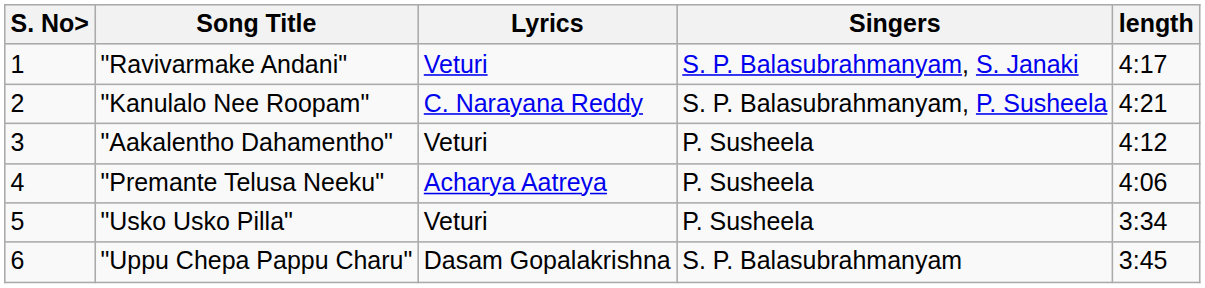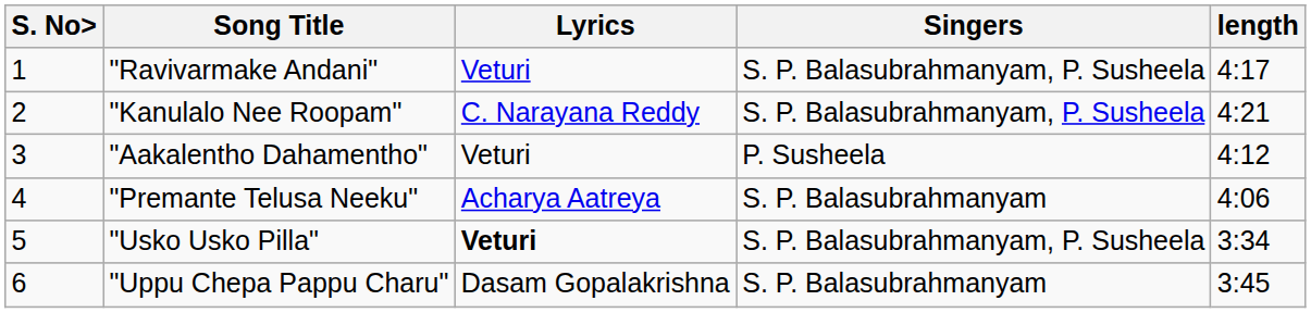"Ravivarmake Andani" | Singers: S. P. Balasubrahmanyam, S. Janaki -> S. P. Balasubrahmanyam, P. Susheela
"Premante Telusa Neeku" | Singers: P. Susheela -> S. P. Balasubrahmanyam
"Usko Usko Pilla" | Lyrics: normal -> bold
"Usko Usko Pilla" | Singers: P. Susheela -> S. P. Balasubrahmanyam, P. Susheela
